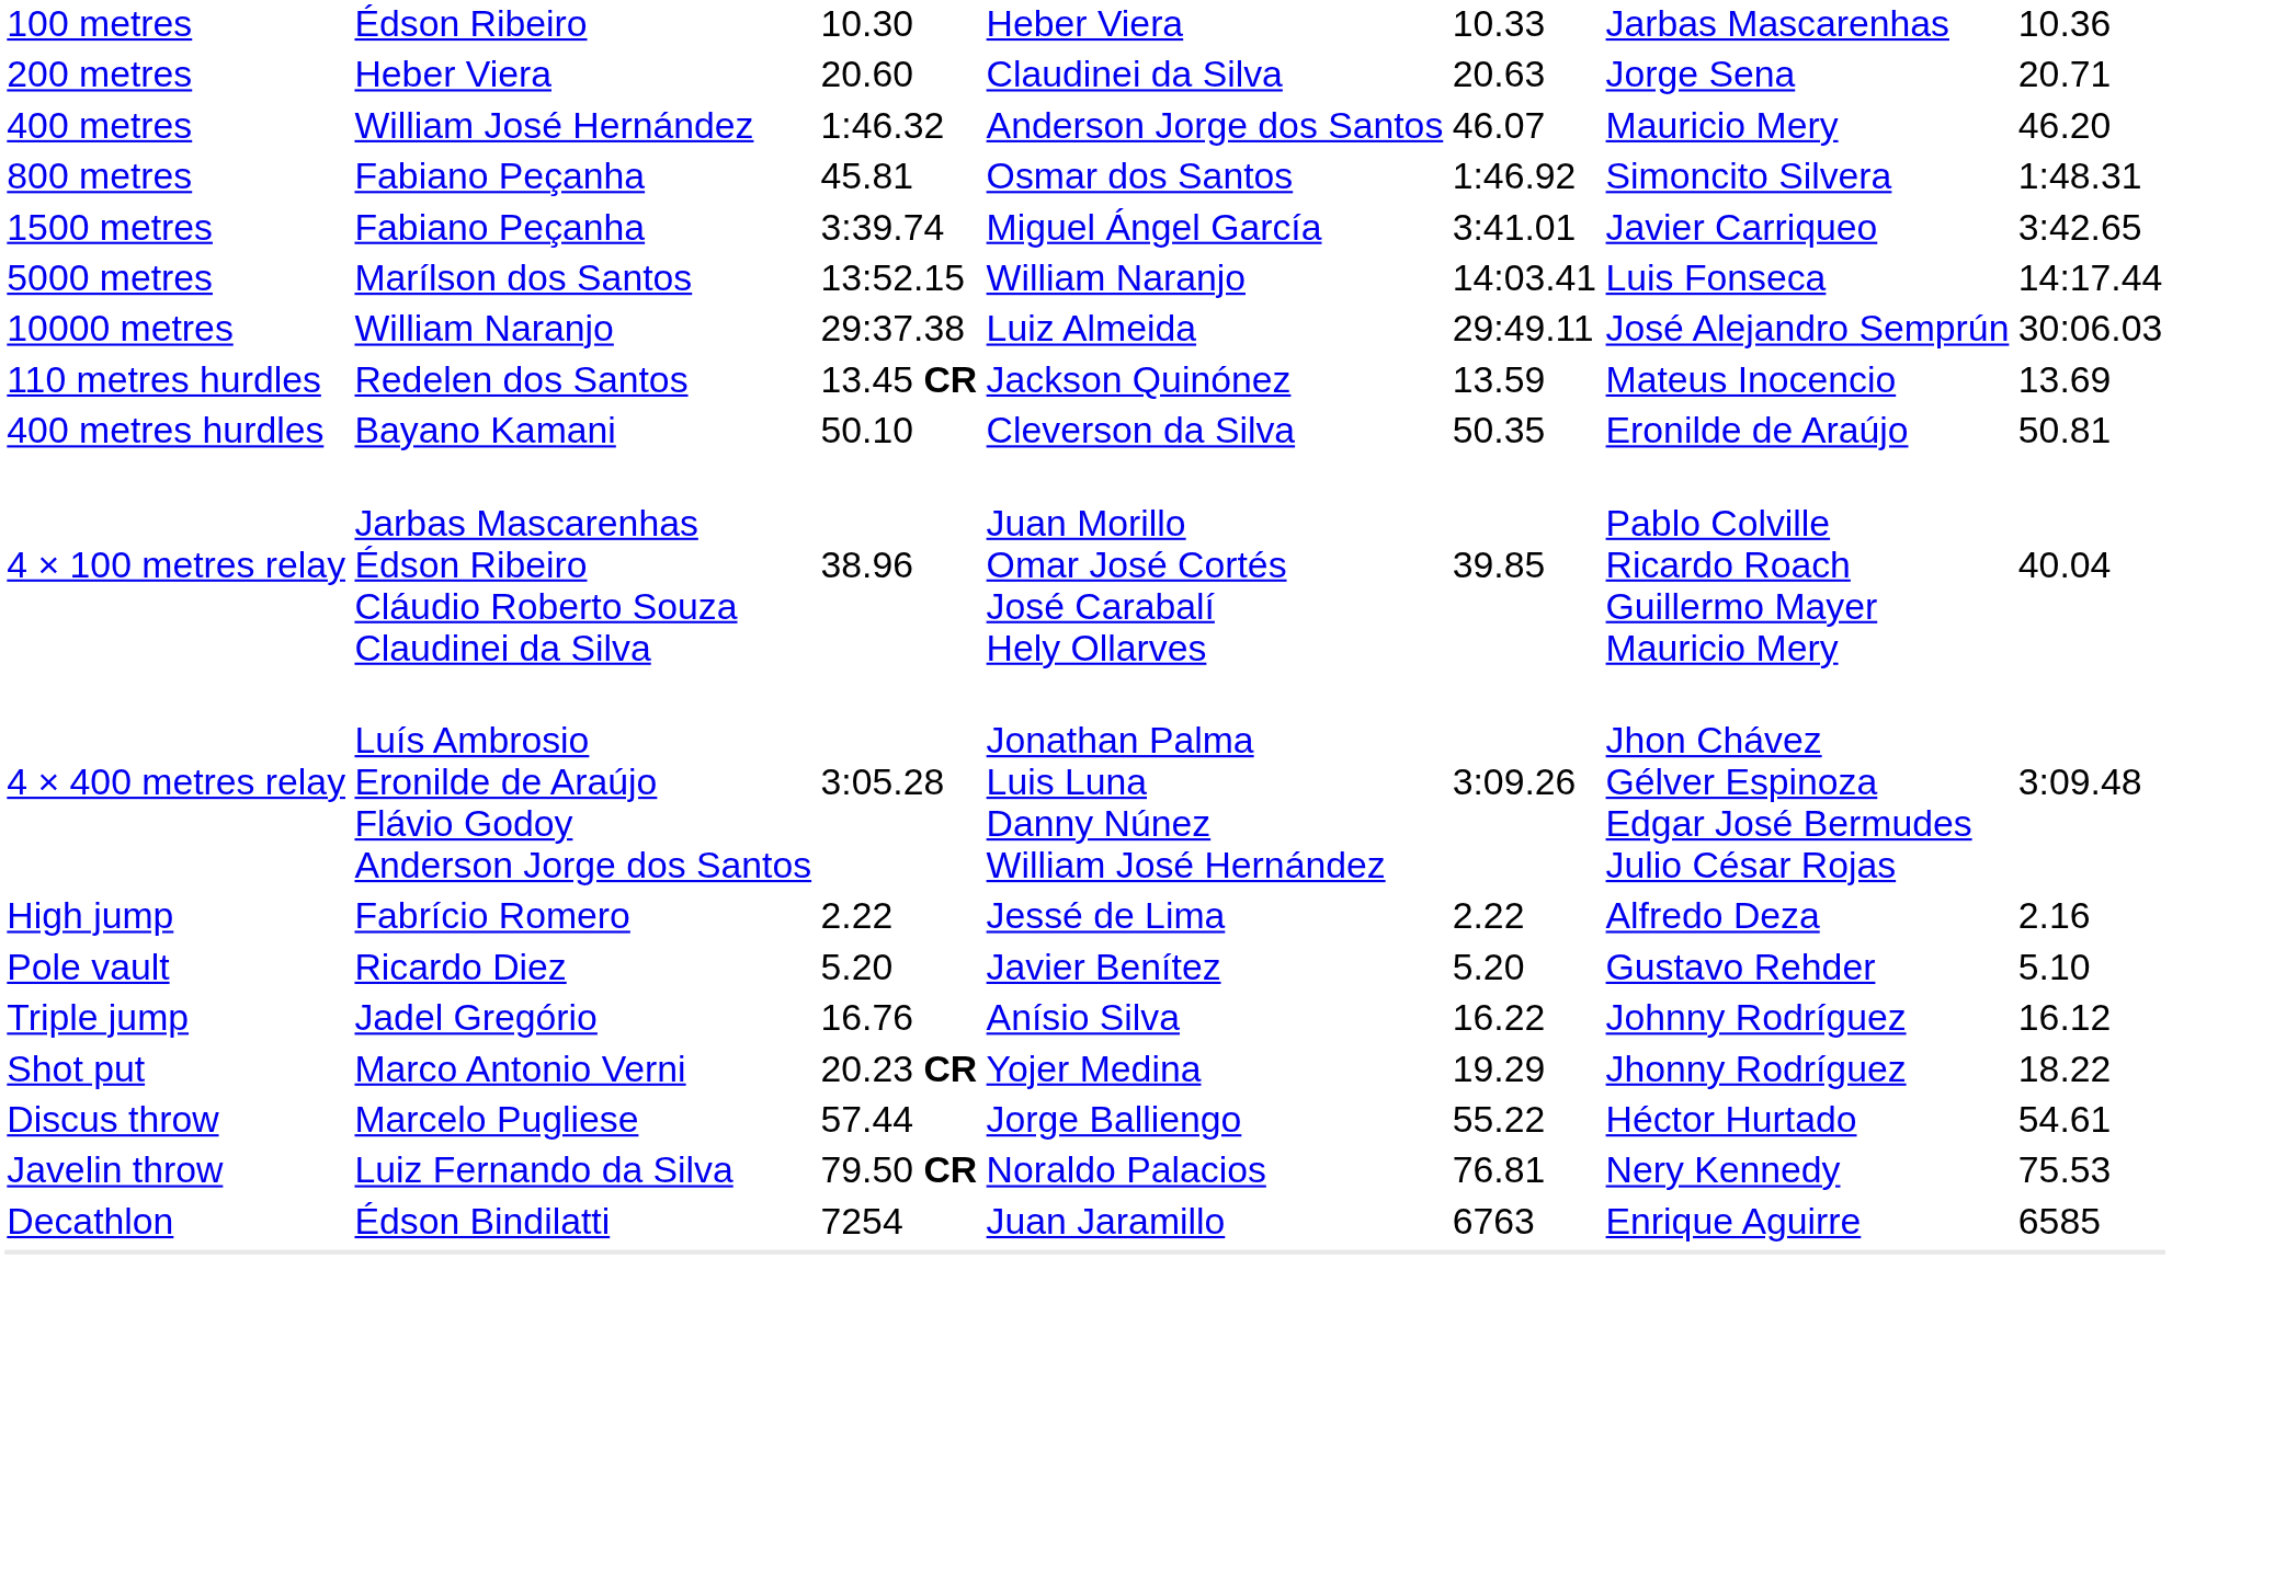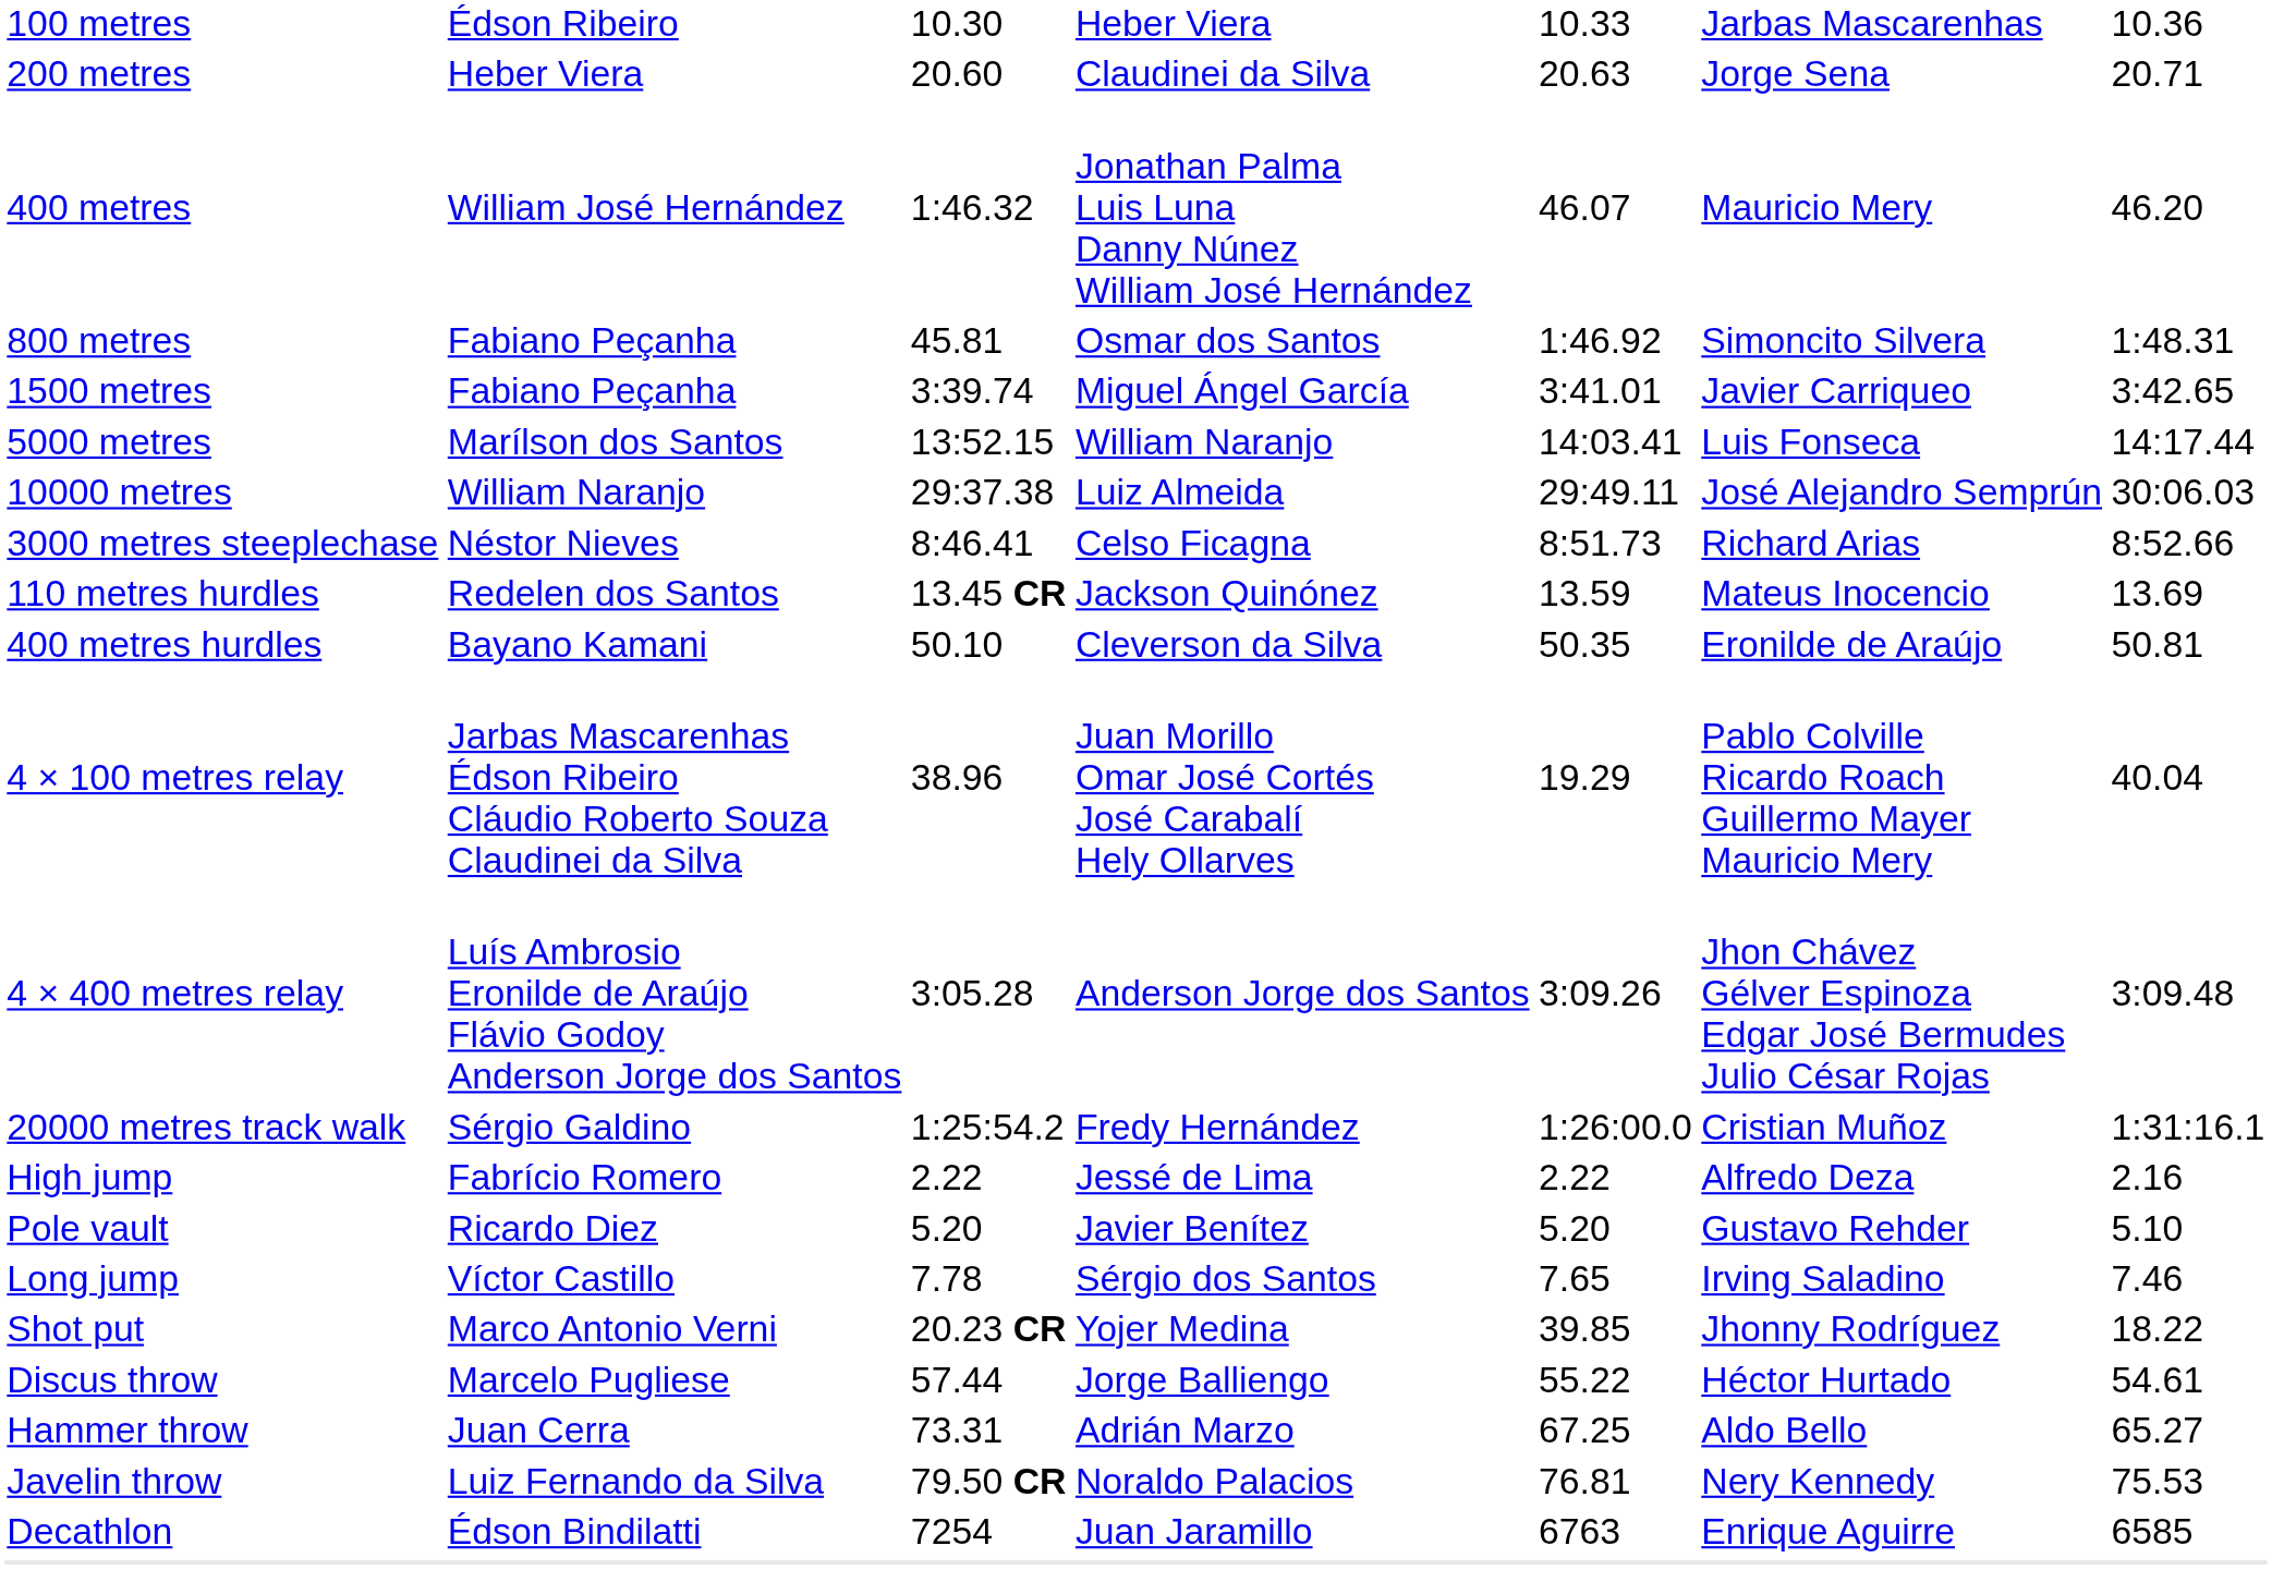400 metres | column 4: Anderson Jorge dos Santos -> Jonathan Palma Luis Luna Danny Núnez William José Hernández
+ row: 3000 metres steeplechase | Néstor Nieves | 8:46.41 | Celso Ficagna | 8:51.73 | Richard Arias | 8:52.66
4 × 100 metres relay | column 5: 39.85 -> 19.29
4 × 400 metres relay | column 4: Jonathan Palma Luis Luna Danny Núnez William José Hernández -> Anderson Jorge dos Santos
+ row: 20000 metres track walk | Sérgio Galdino | 1:25:54.2 | Fredy Hernández | 1:26:00.0 | Cristian Muñoz | 1:31:16.1
+ row: Long jump | Víctor Castillo | 7.78 | Sérgio dos Santos | 7.65 | Irving Saladino | 7.46
- row: Triple jump | Jadel Gregório | 16.76 | Anísio Silva | 16.22 | Johnny Rodríguez | 16.12
Shot put | column 5: 19.29 -> 39.85
+ row: Hammer throw | Juan Cerra | 73.31 | Adrián Marzo | 67.25 | Aldo Bello | 65.27
